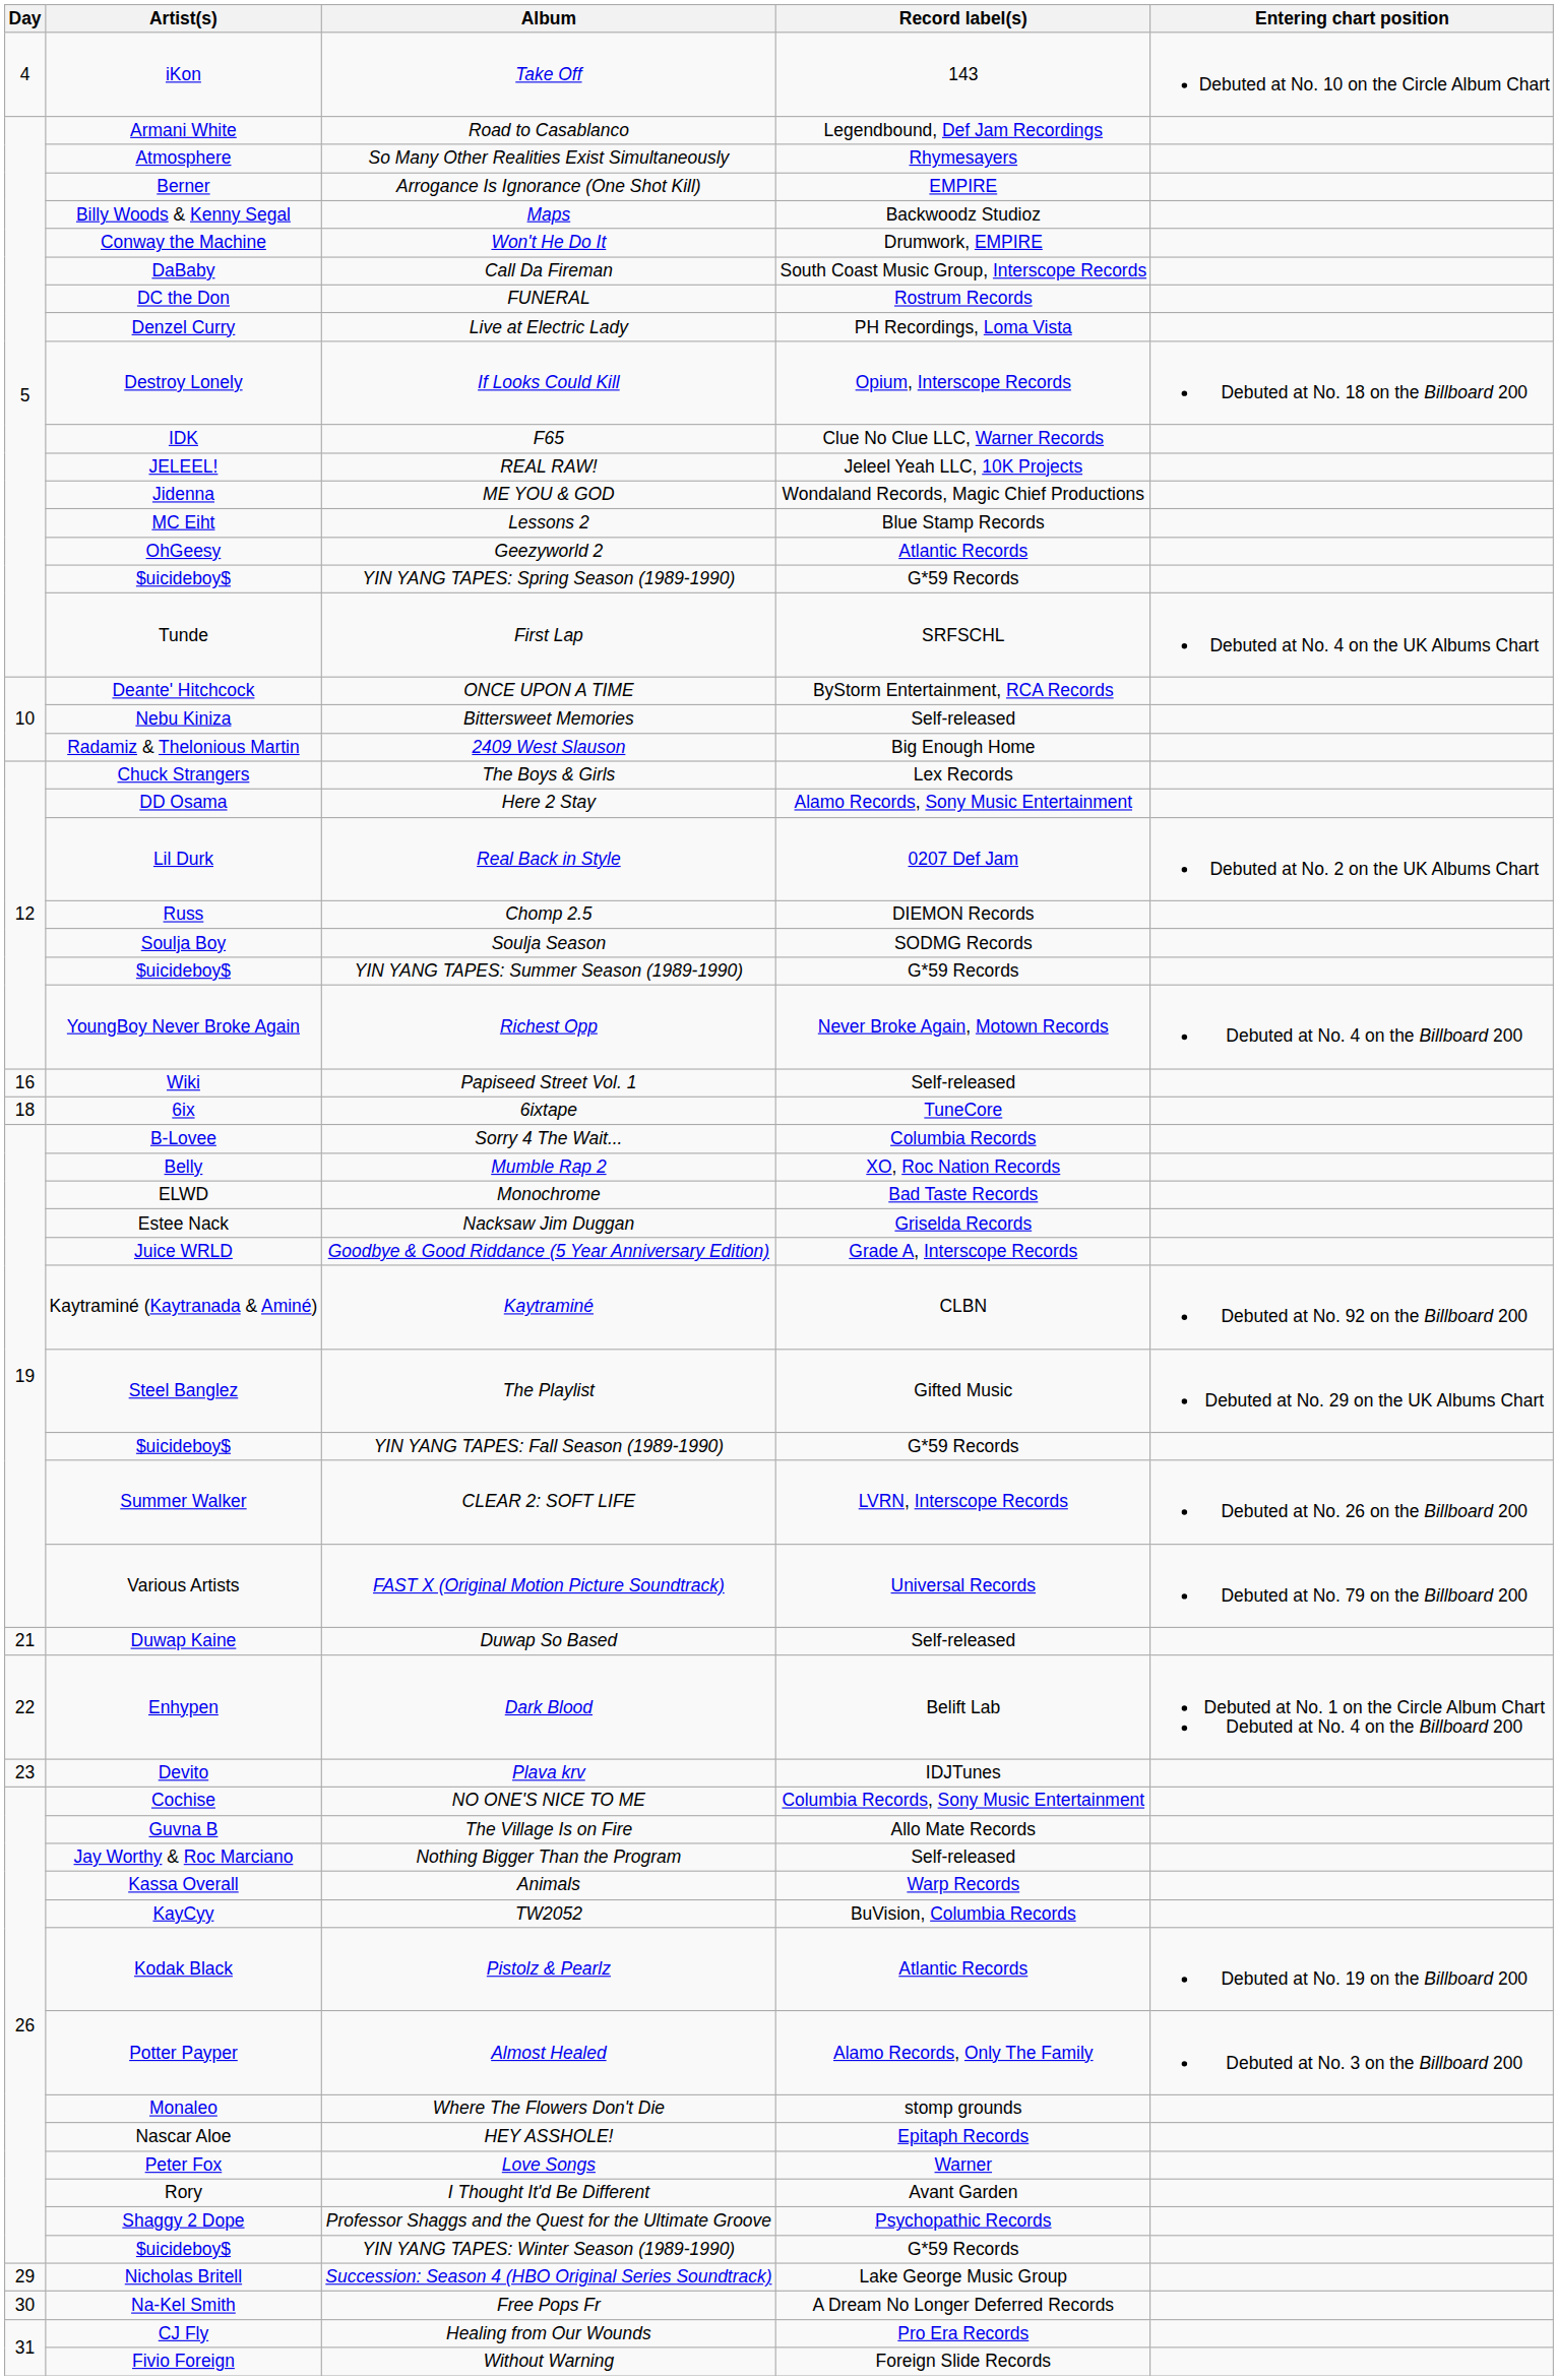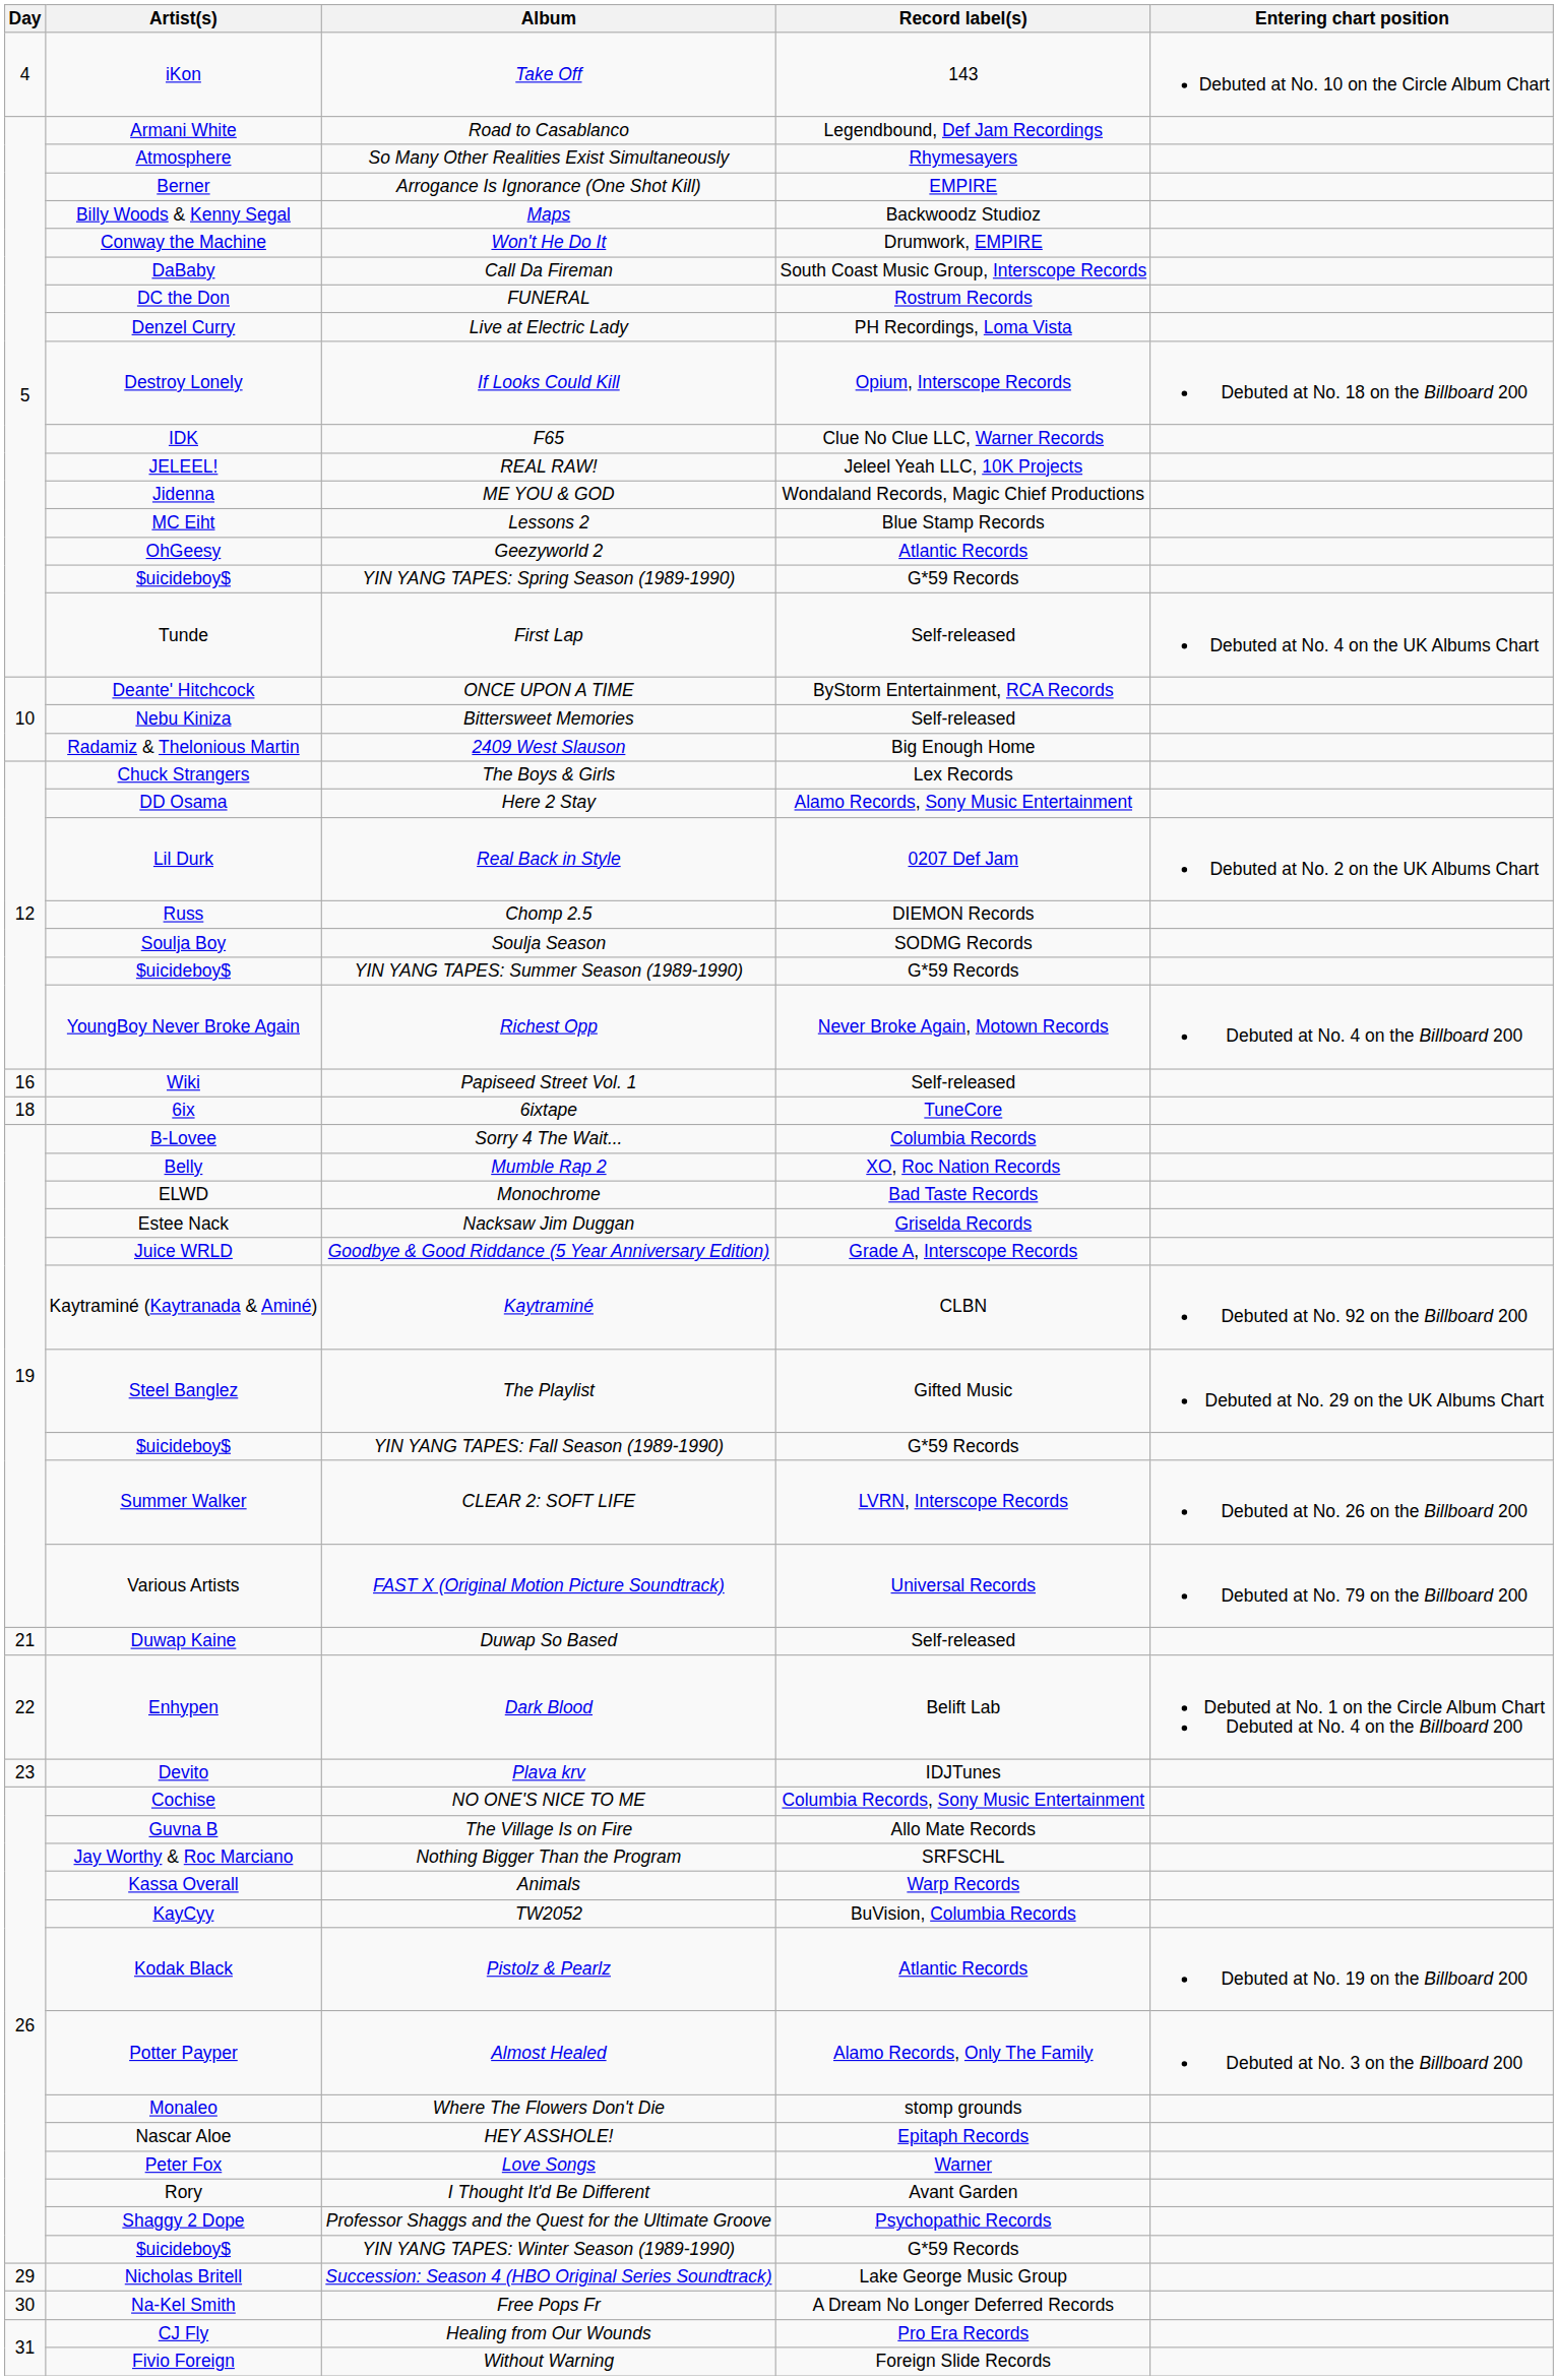First Lap | Record label(s): SRFSCHL -> Self-released
Nothing Bigger Than the Program | Record label(s): Self-released -> SRFSCHL
